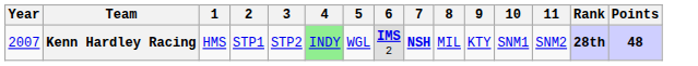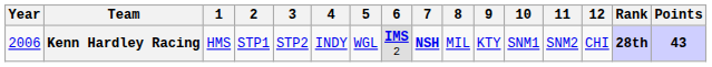+ column: 12 | CHI
Kenn Hardley Racing | Year: 2007 -> 2006
Kenn Hardley Racing | 4: lightgreen background -> no background
Kenn Hardley Racing | Points: 48 -> 43
